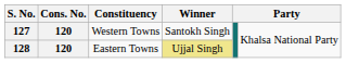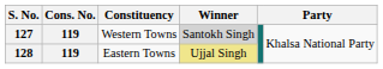127 | Cons. No.: 120 -> 119
127 | Winner: no background -> lightgrey background
128 | Cons. No.: 120 -> 119
